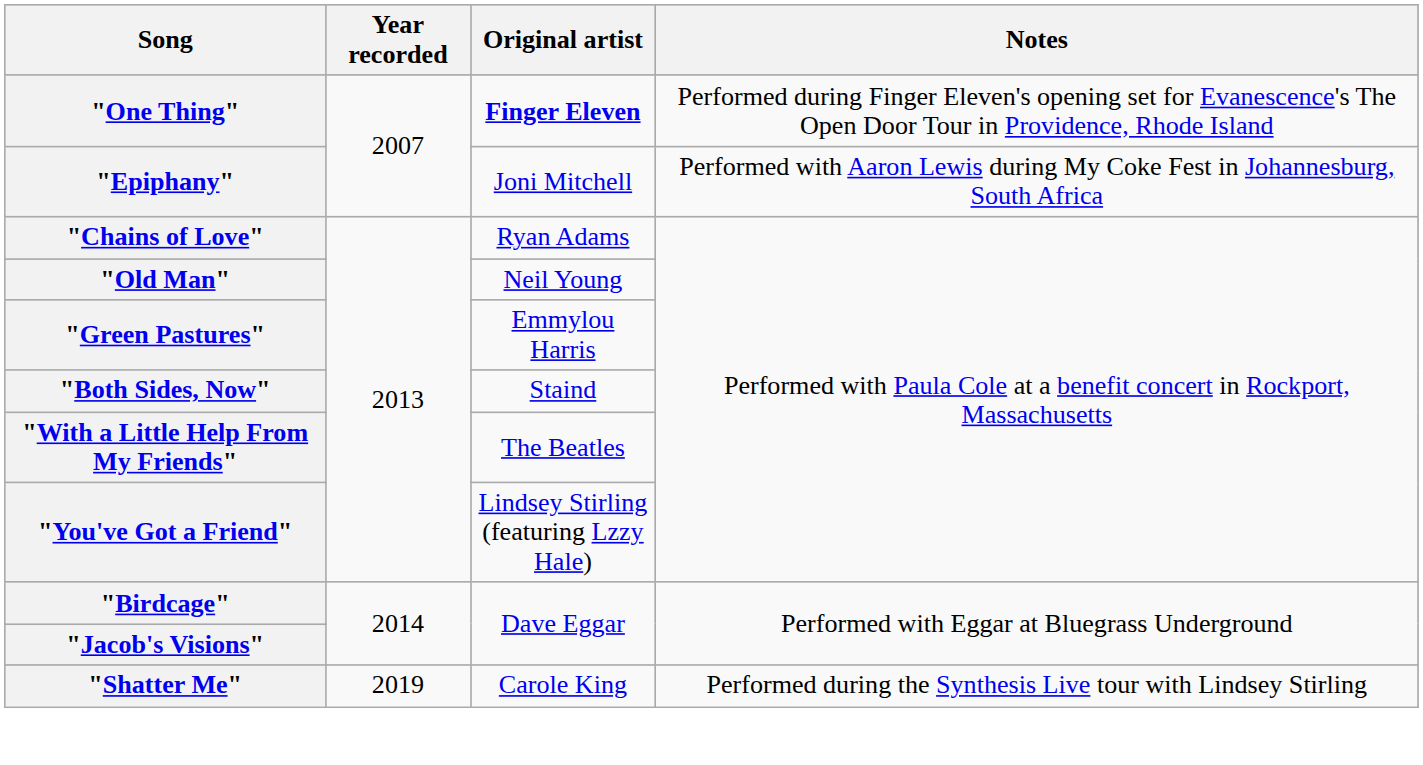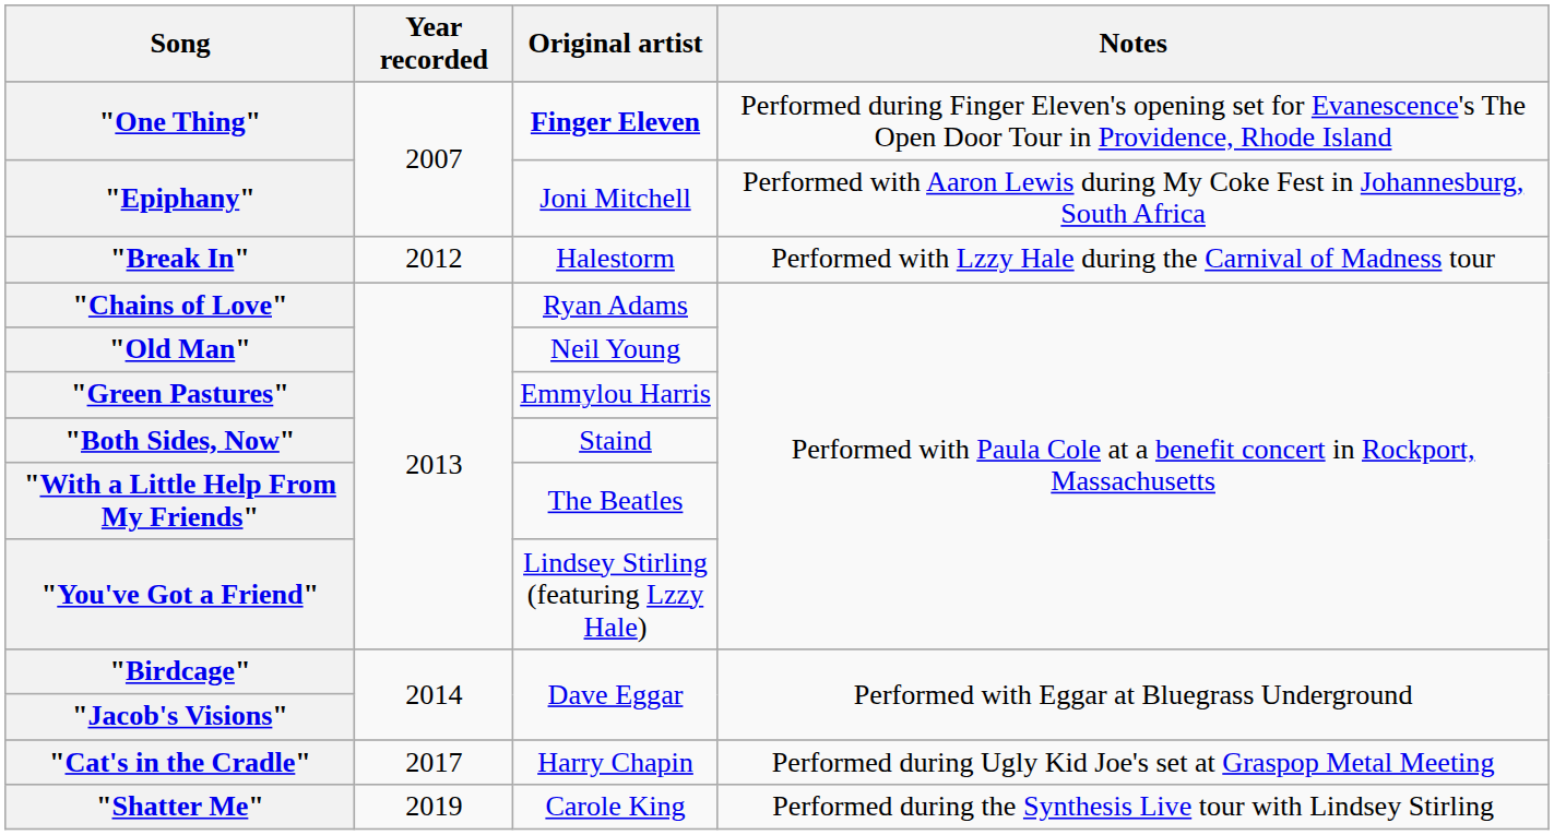+ row: "Break In" | 2012 | Halestorm | Performed with Lzzy Hale during the Carnival of Madness tour
+ row: "Cat's in the Cradle" | 2017 | Harry Chapin | Performed during Ugly Kid Joe's set at Graspop Metal Meeting
